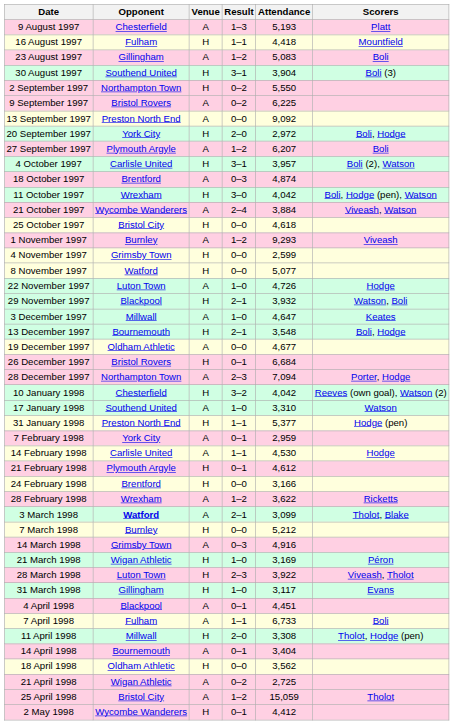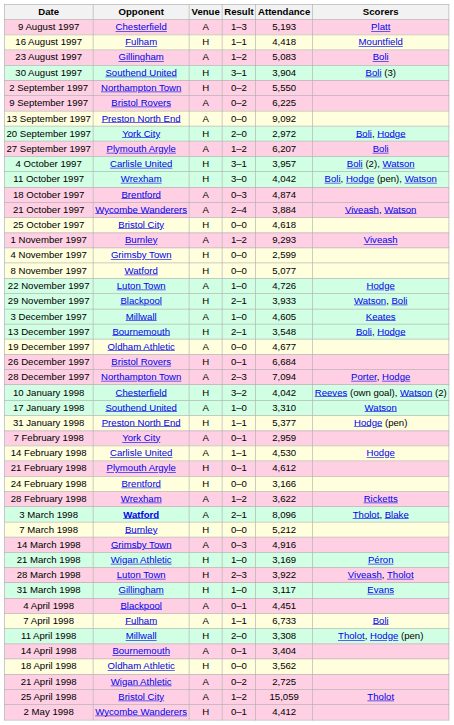rows swapped: 11 October 1997 <-> 18 October 1997
29 November 1997 | Attendance: 3,932 -> 3,933
3 December 1997 | Attendance: 4,647 -> 4,605
3 March 1998 | Attendance: 3,099 -> 8,096
